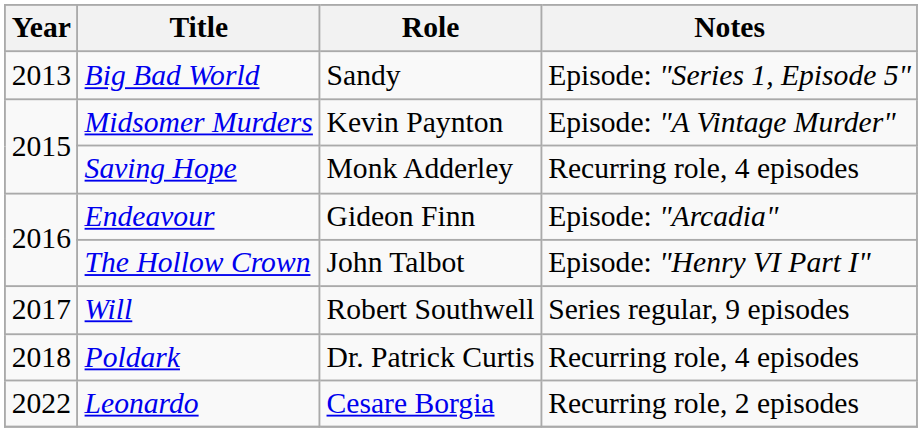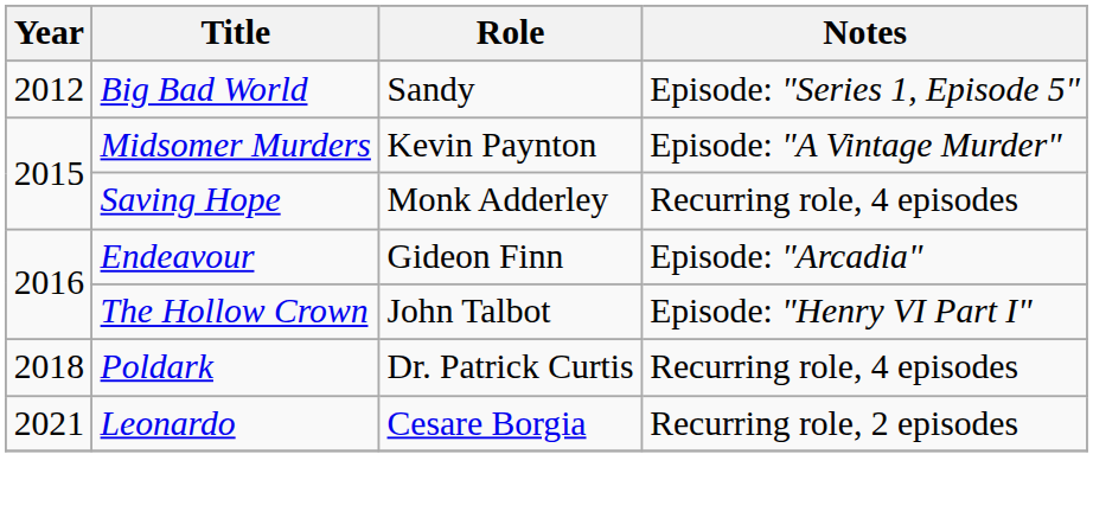Big Bad World | Year: 2013 -> 2012
- row: 2017 | Will | Robert Southwell | Series regular, 9 episodes
Leonardo | Year: 2022 -> 2021
